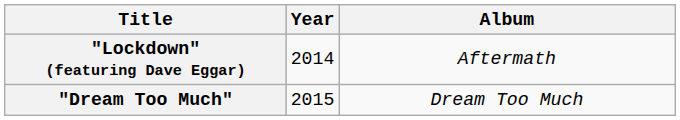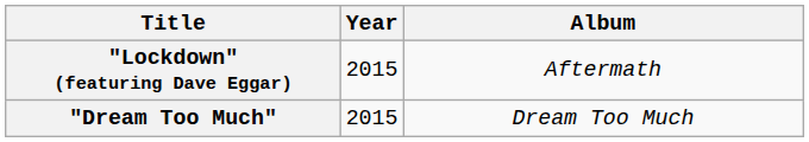"Lockdown" (featuring Dave Eggar) | Year: 2014 -> 2015
